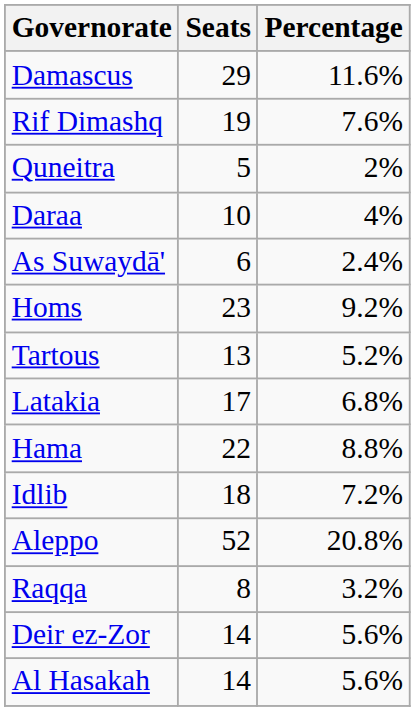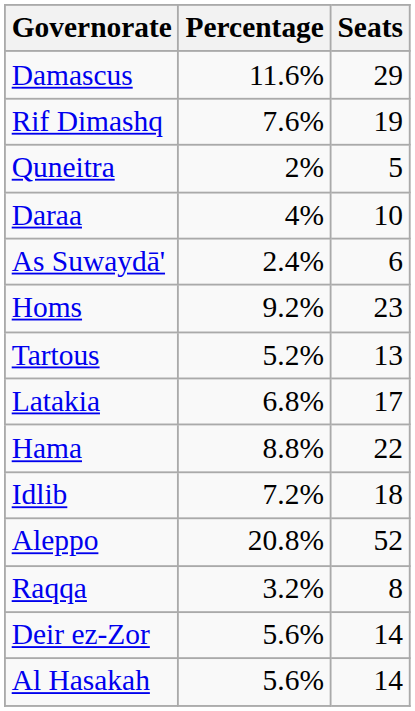columns swapped: Seats <-> Percentage
